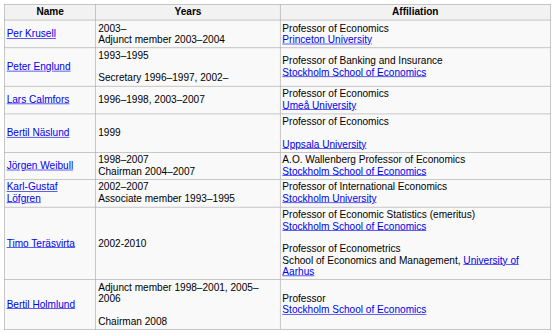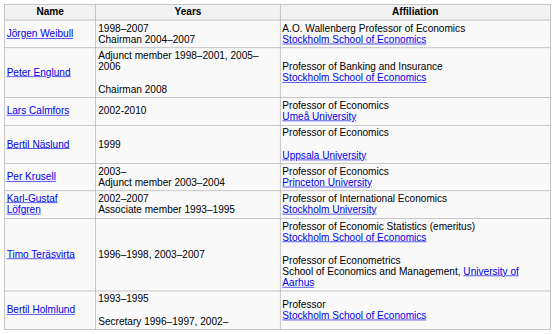rows swapped: Jörgen Weibull <-> Per Krusell
Peter Englund | Years: 1993–1995 Secretary 1996–1997, 2002– -> Adjunct member 1998–2001, 2005–2006 Chairman 2008
Lars Calmfors | Years: 1996–1998, 2003–2007 -> 2002-2010
Timo Teräsvirta | Years: 2002-2010 -> 1996–1998, 2003–2007
Bertil Holmlund | Years: Adjunct member 1998–2001, 2005–2006 Chairman 2008 -> 1993–1995 Secretary 1996–1997, 2002–
